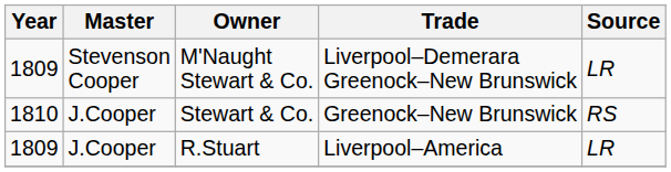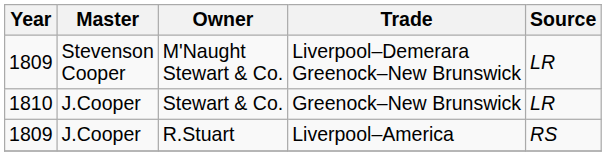Stewart & Co. | Source: RS -> LR
R.Stuart | Source: LR -> RS
